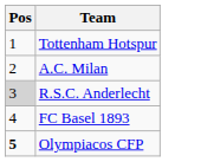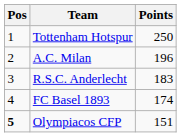+ column: Points | 250 | 196 | 183 | 174 | 151
R.S.C. Anderlecht | Pos: lightgrey background -> no background
